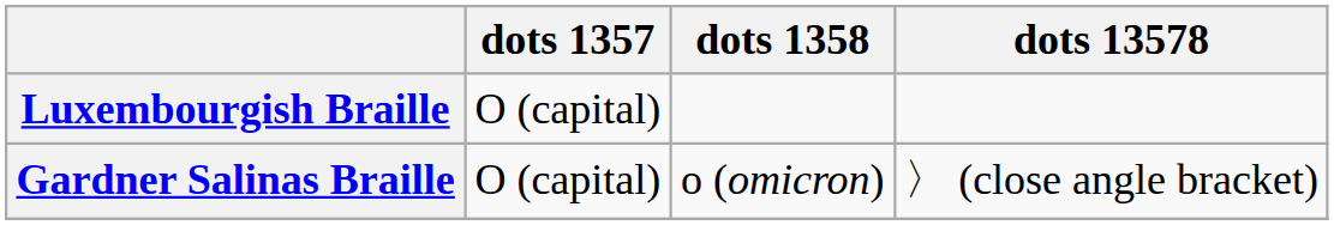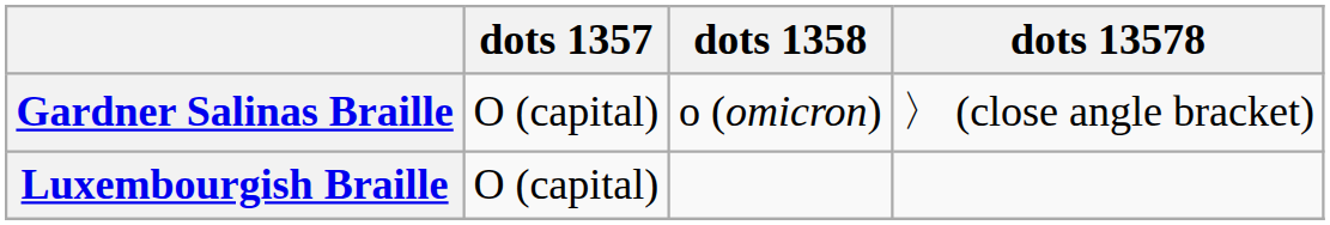rows swapped: Gardner Salinas Braille <-> Luxembourgish Braille
